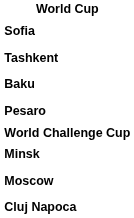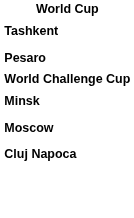- row: Sofia
- row: Baku
